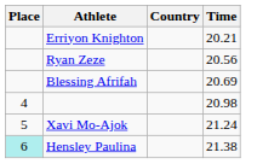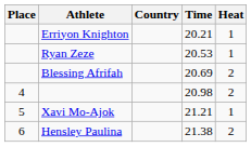+ column: Heat | 1 | 1 | 2 | 2 | 1 | 2
Ryan Zeze | Time: 20.56 -> 20.53
Xavi Mo-Ajok | Time: 21.24 -> 21.21
Hensley Paulina | Place: paleturquoise background -> no background
